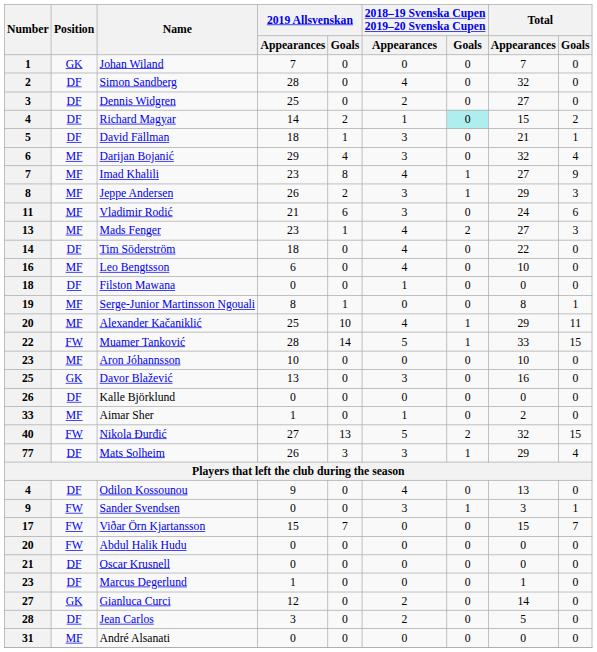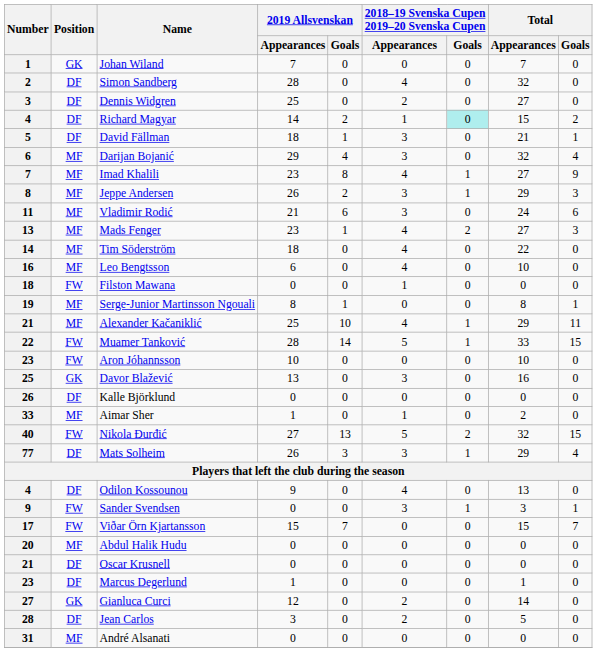Tim Söderström | Position: DF -> MF
Filston Mawana | Position: DF -> FW
Alexander Kačaniklić | Number: 20 -> 21
Aron Jóhannsson | Position: MF -> FW
Abdul Halik Hudu | Position: FW -> MF
